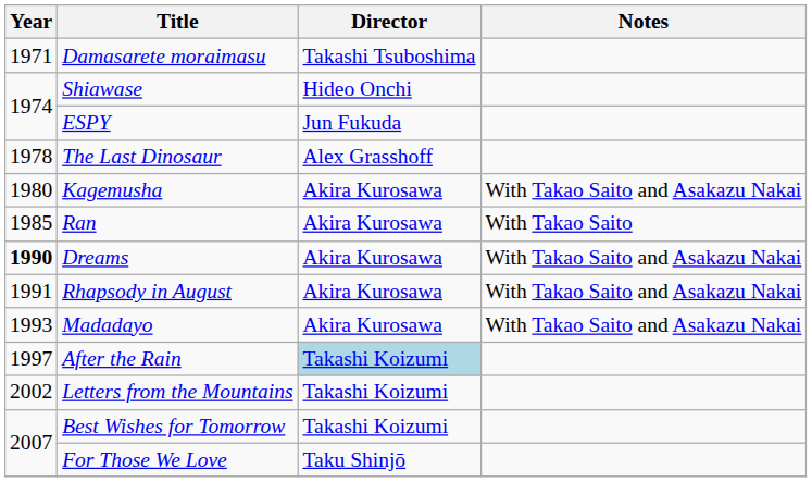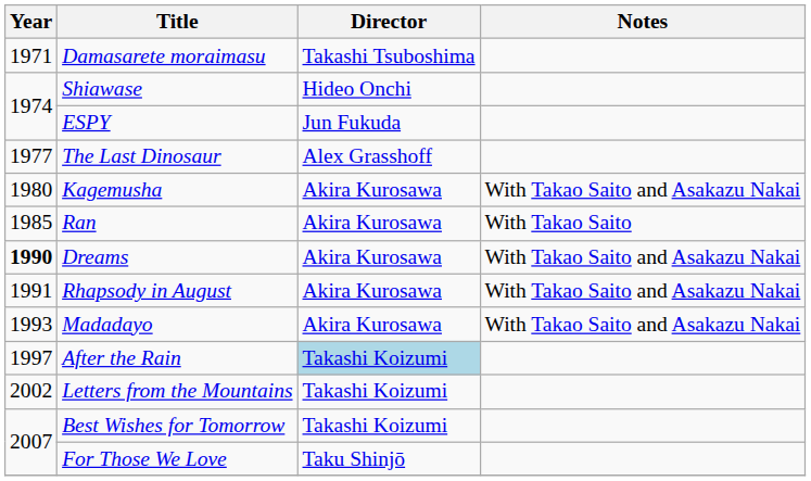The Last Dinosaur | Year: 1978 -> 1977
